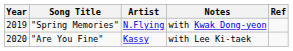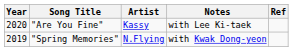rows swapped: "Spring Memories" <-> "Are You Fine"
